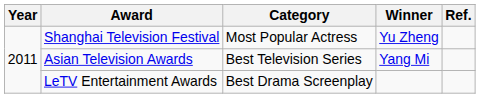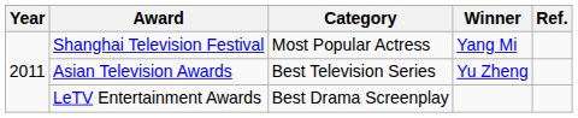Shanghai Television Festival | Winner: Yu Zheng -> Yang Mi
Asian Television Awards | Winner: Yang Mi -> Yu Zheng
